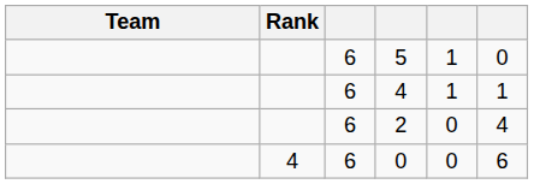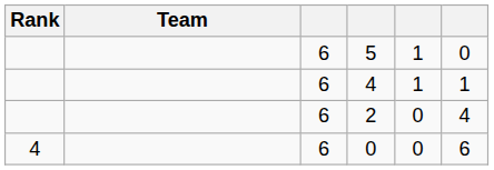columns swapped: Rank <-> Team
